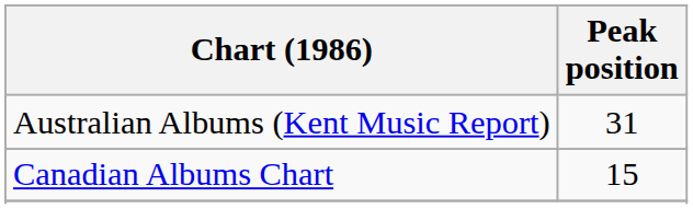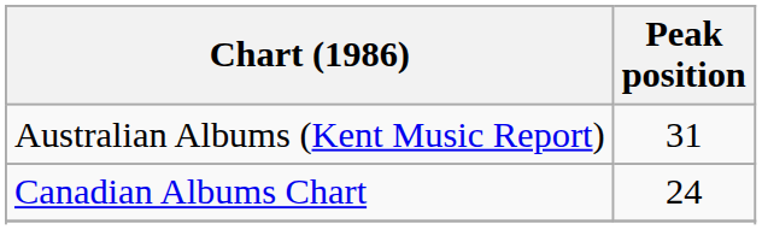Canadian Albums Chart | Peak position: 15 -> 24
